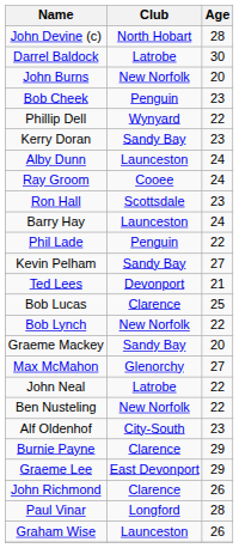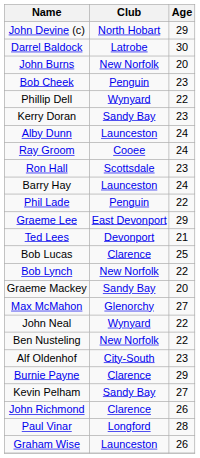John Devine (c) | Age: 28 -> 29
rows swapped: Graeme Lee <-> Kevin Pelham
John Neal | Club: Latrobe -> Wynyard
